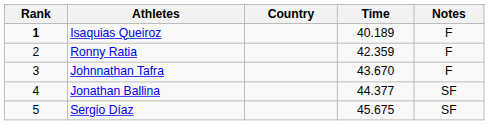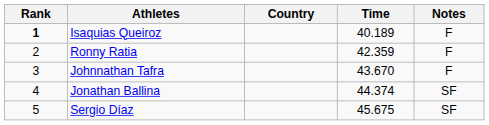Jonathan Ballina | Time: 44.377 -> 44.374
